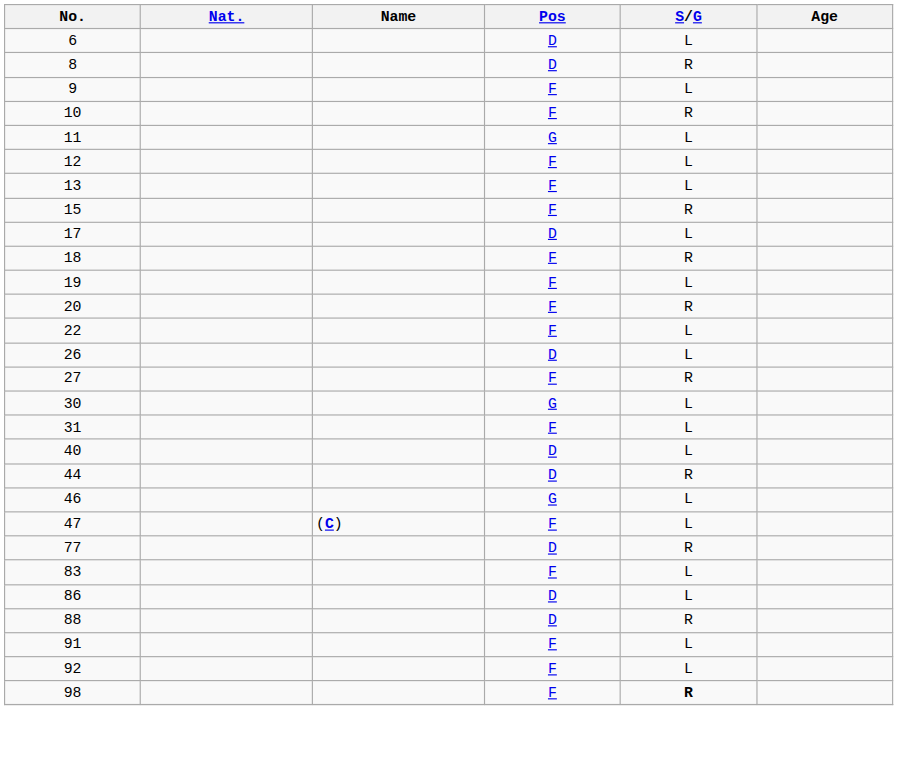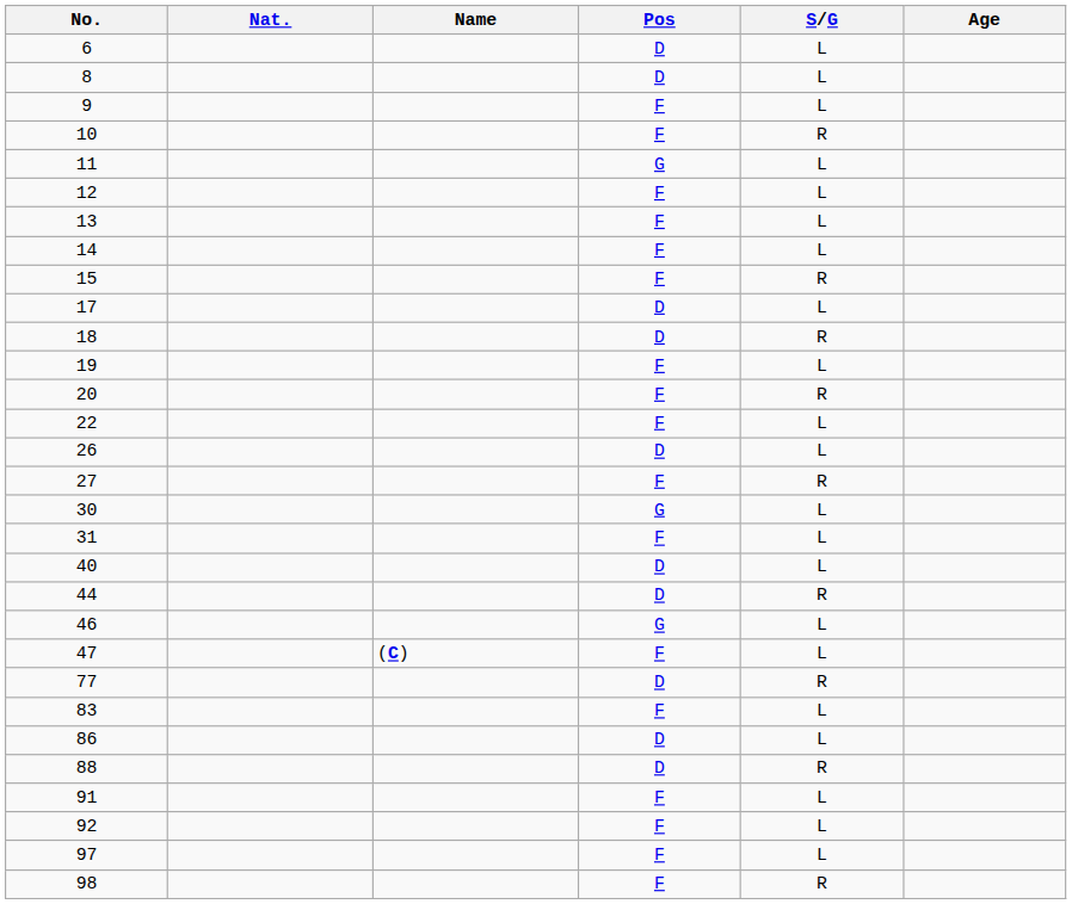8 | S/G: R -> L
+ row: 14 | F | L
18 | Pos: F -> D
+ row: 97 | F | L
98 | S/G: bold -> normal
